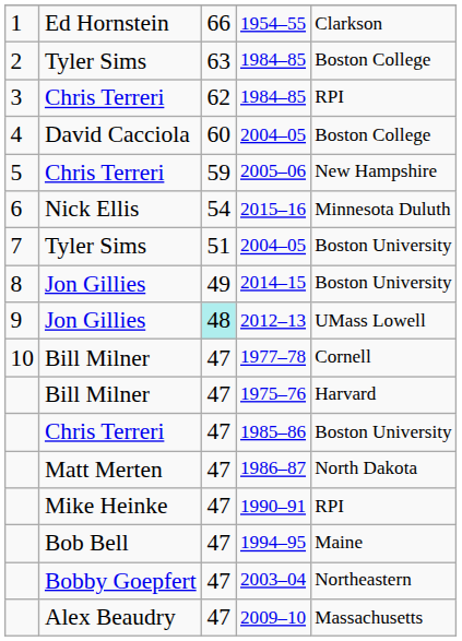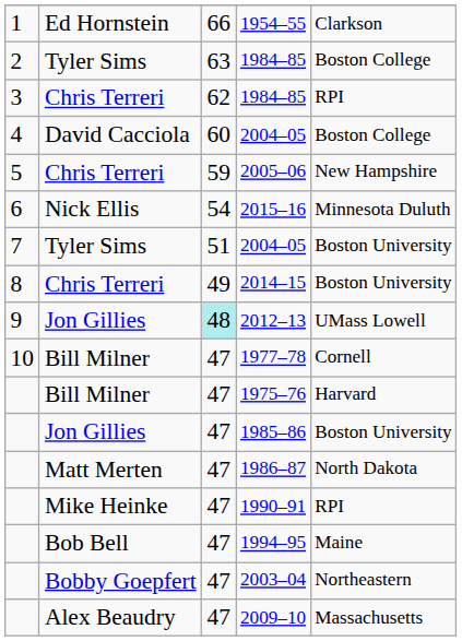2014–15 | column 2: Jon Gillies -> Chris Terreri
1985–86 | column 2: Chris Terreri -> Jon Gillies
